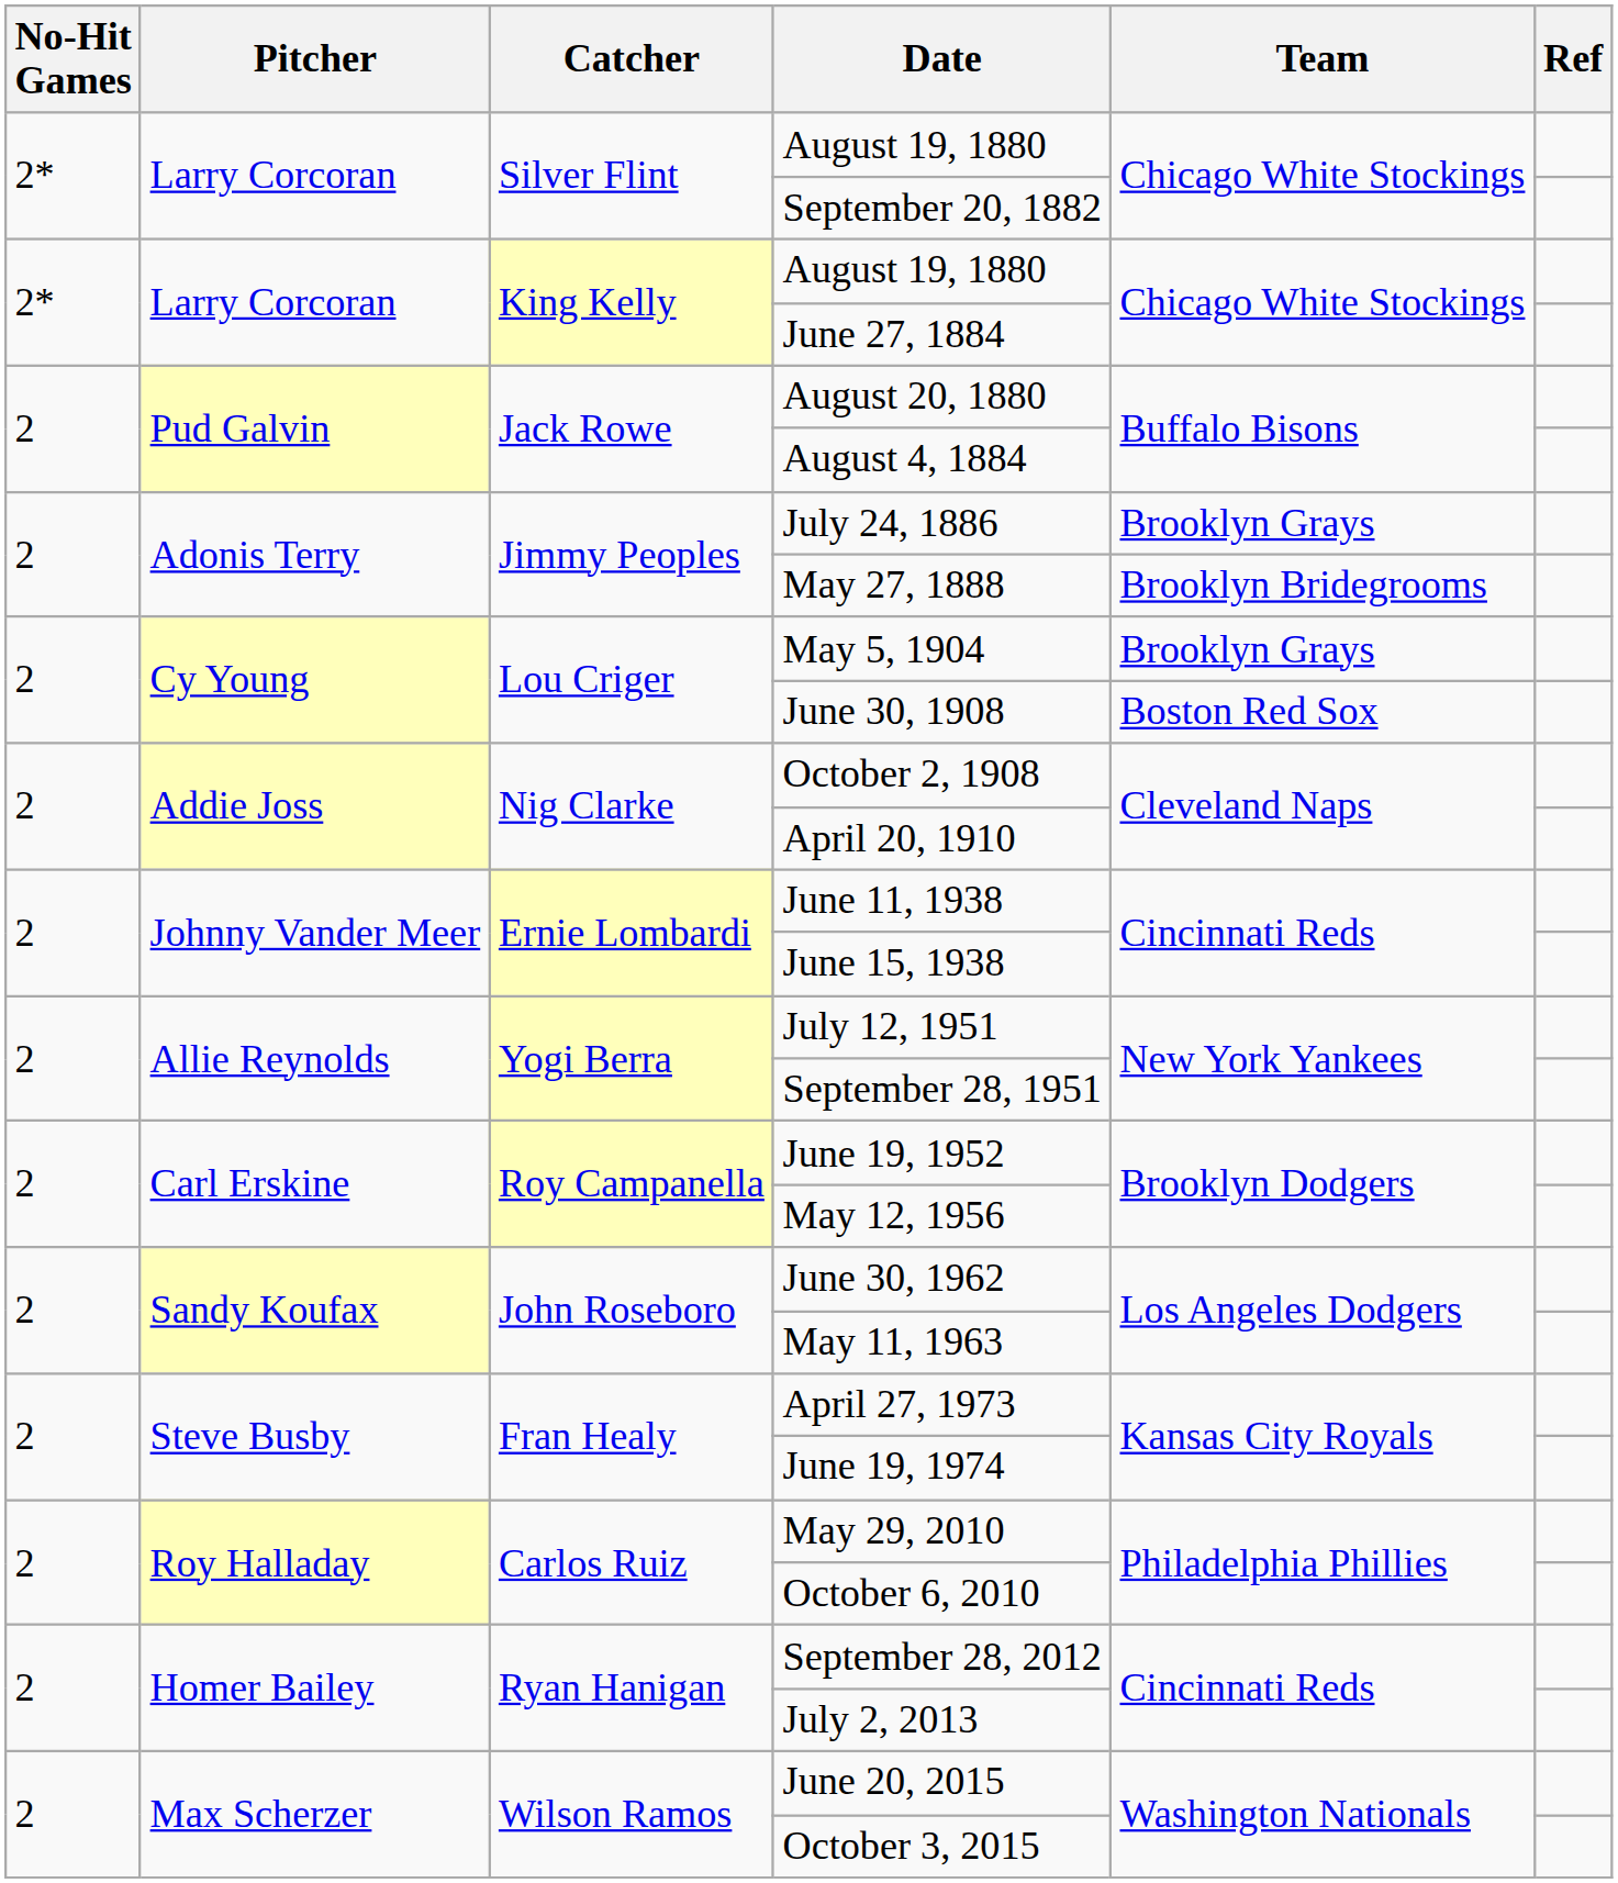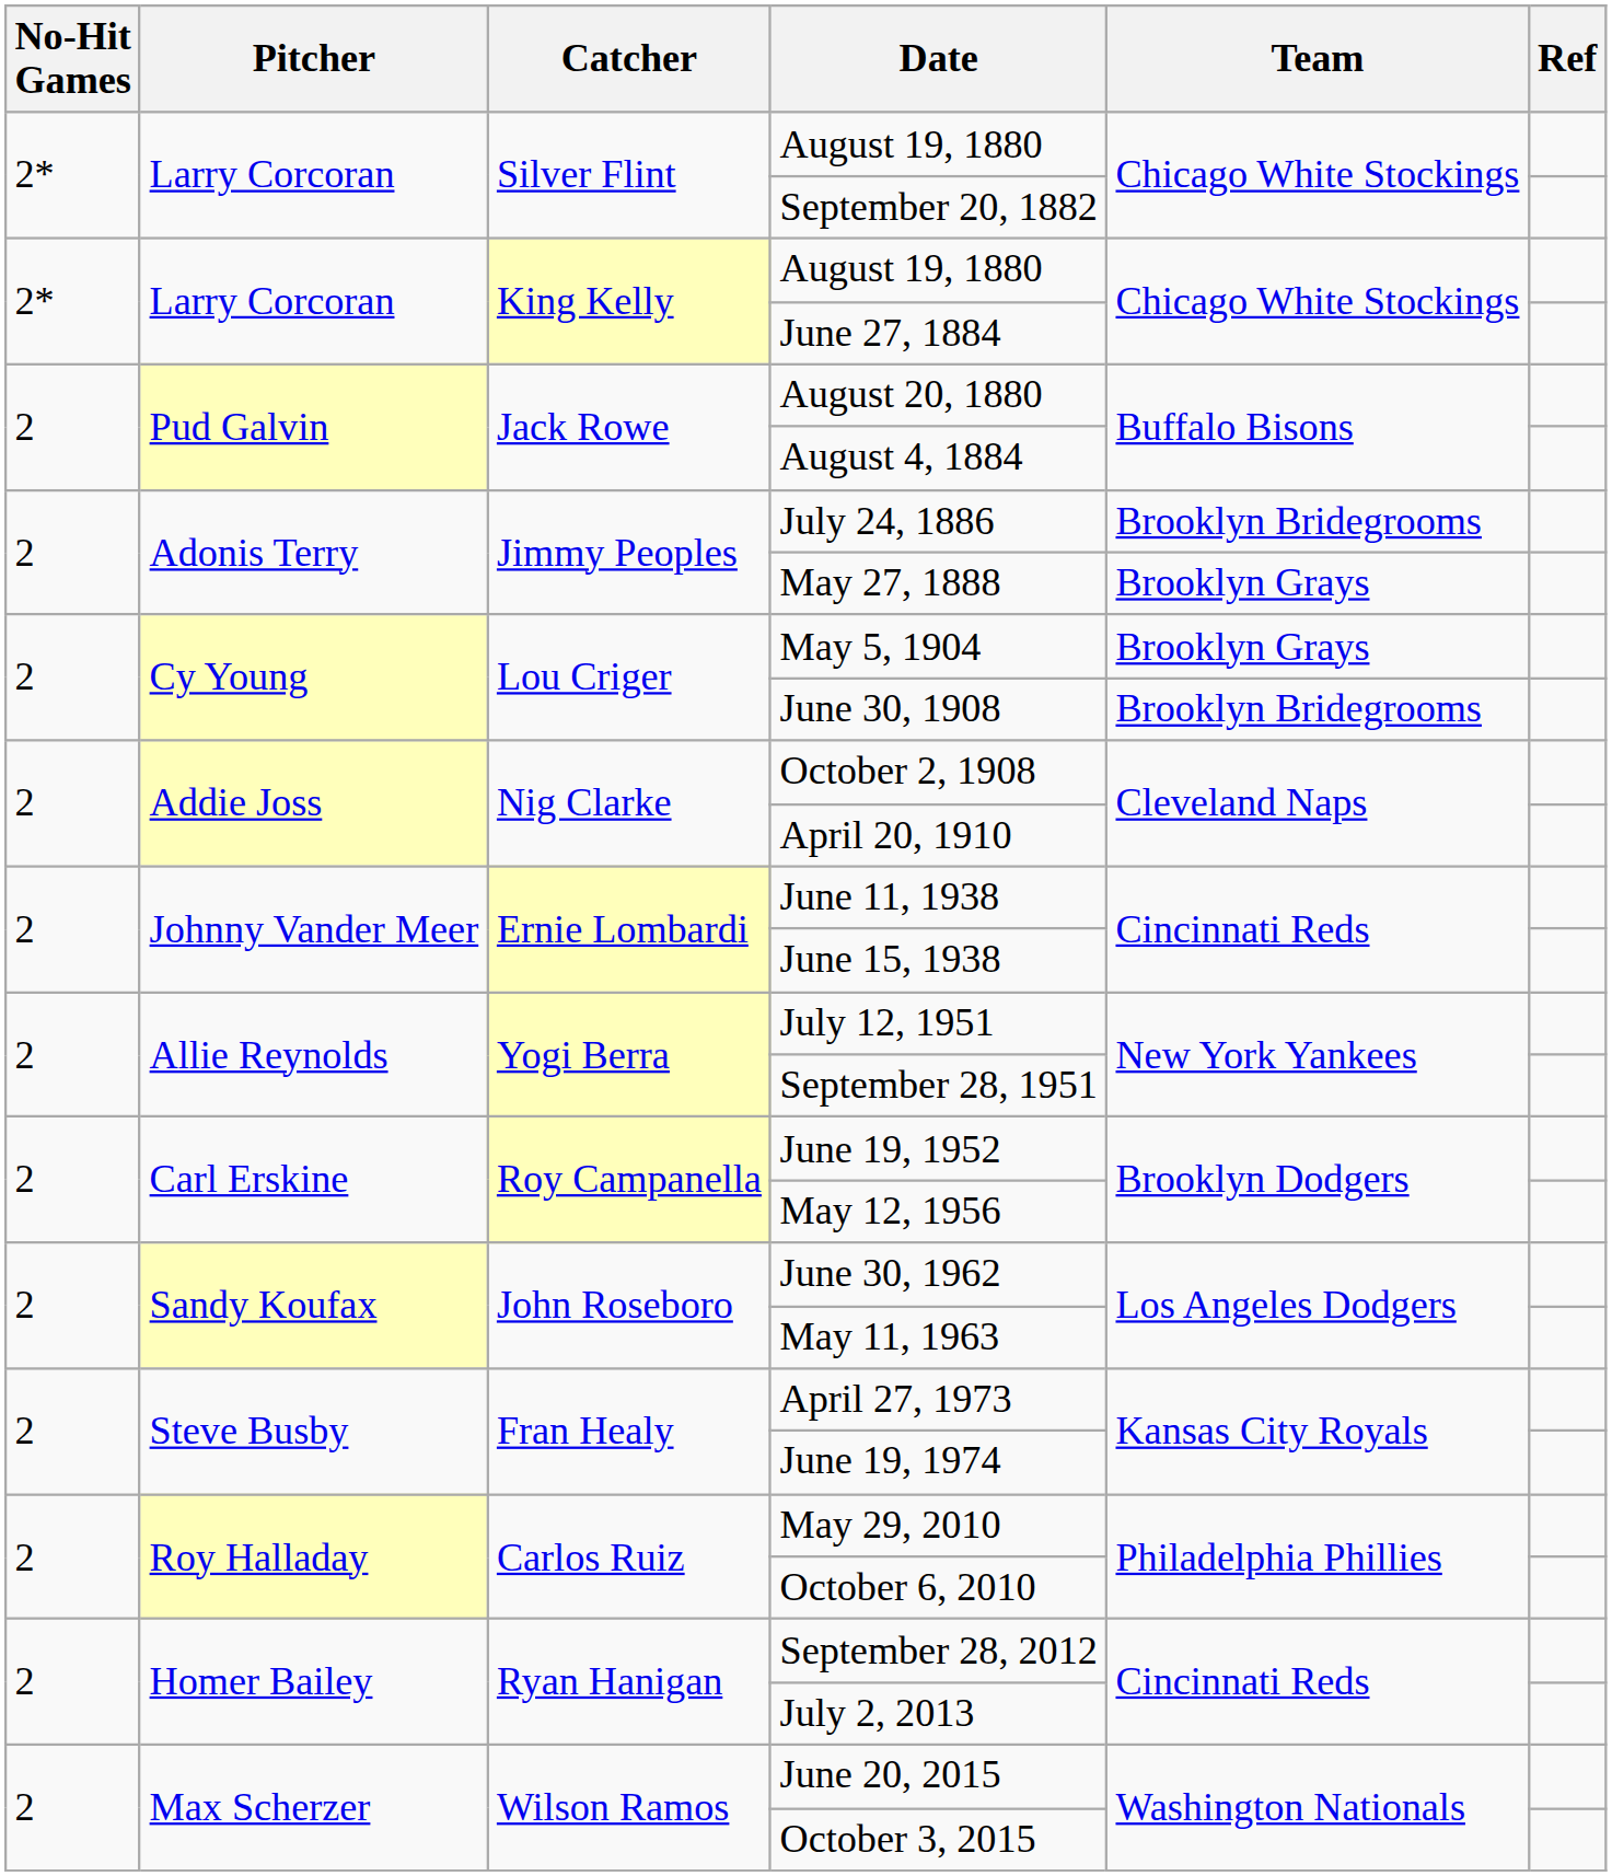July 24, 1886 | Team: Brooklyn Grays -> Brooklyn Bridegrooms
May 27, 1888 | Team: Brooklyn Bridegrooms -> Brooklyn Grays
June 30, 1908 | Team: Boston Red Sox -> Brooklyn Bridegrooms
